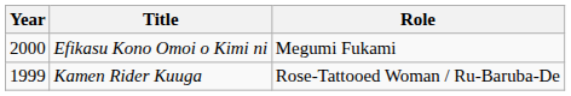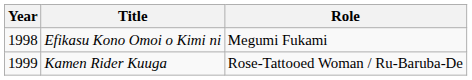Efikasu Kono Omoi o Kimi ni | Year: 2000 -> 1998
